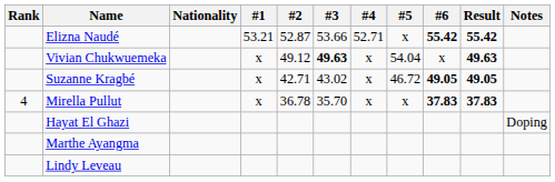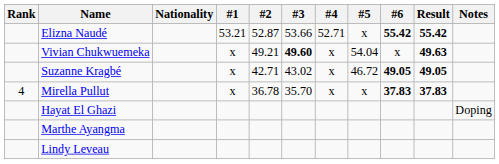Vivian Chukwuemeka | #2: 49.12 -> 49.21
Vivian Chukwuemeka | #3: 49.63 -> 49.60
